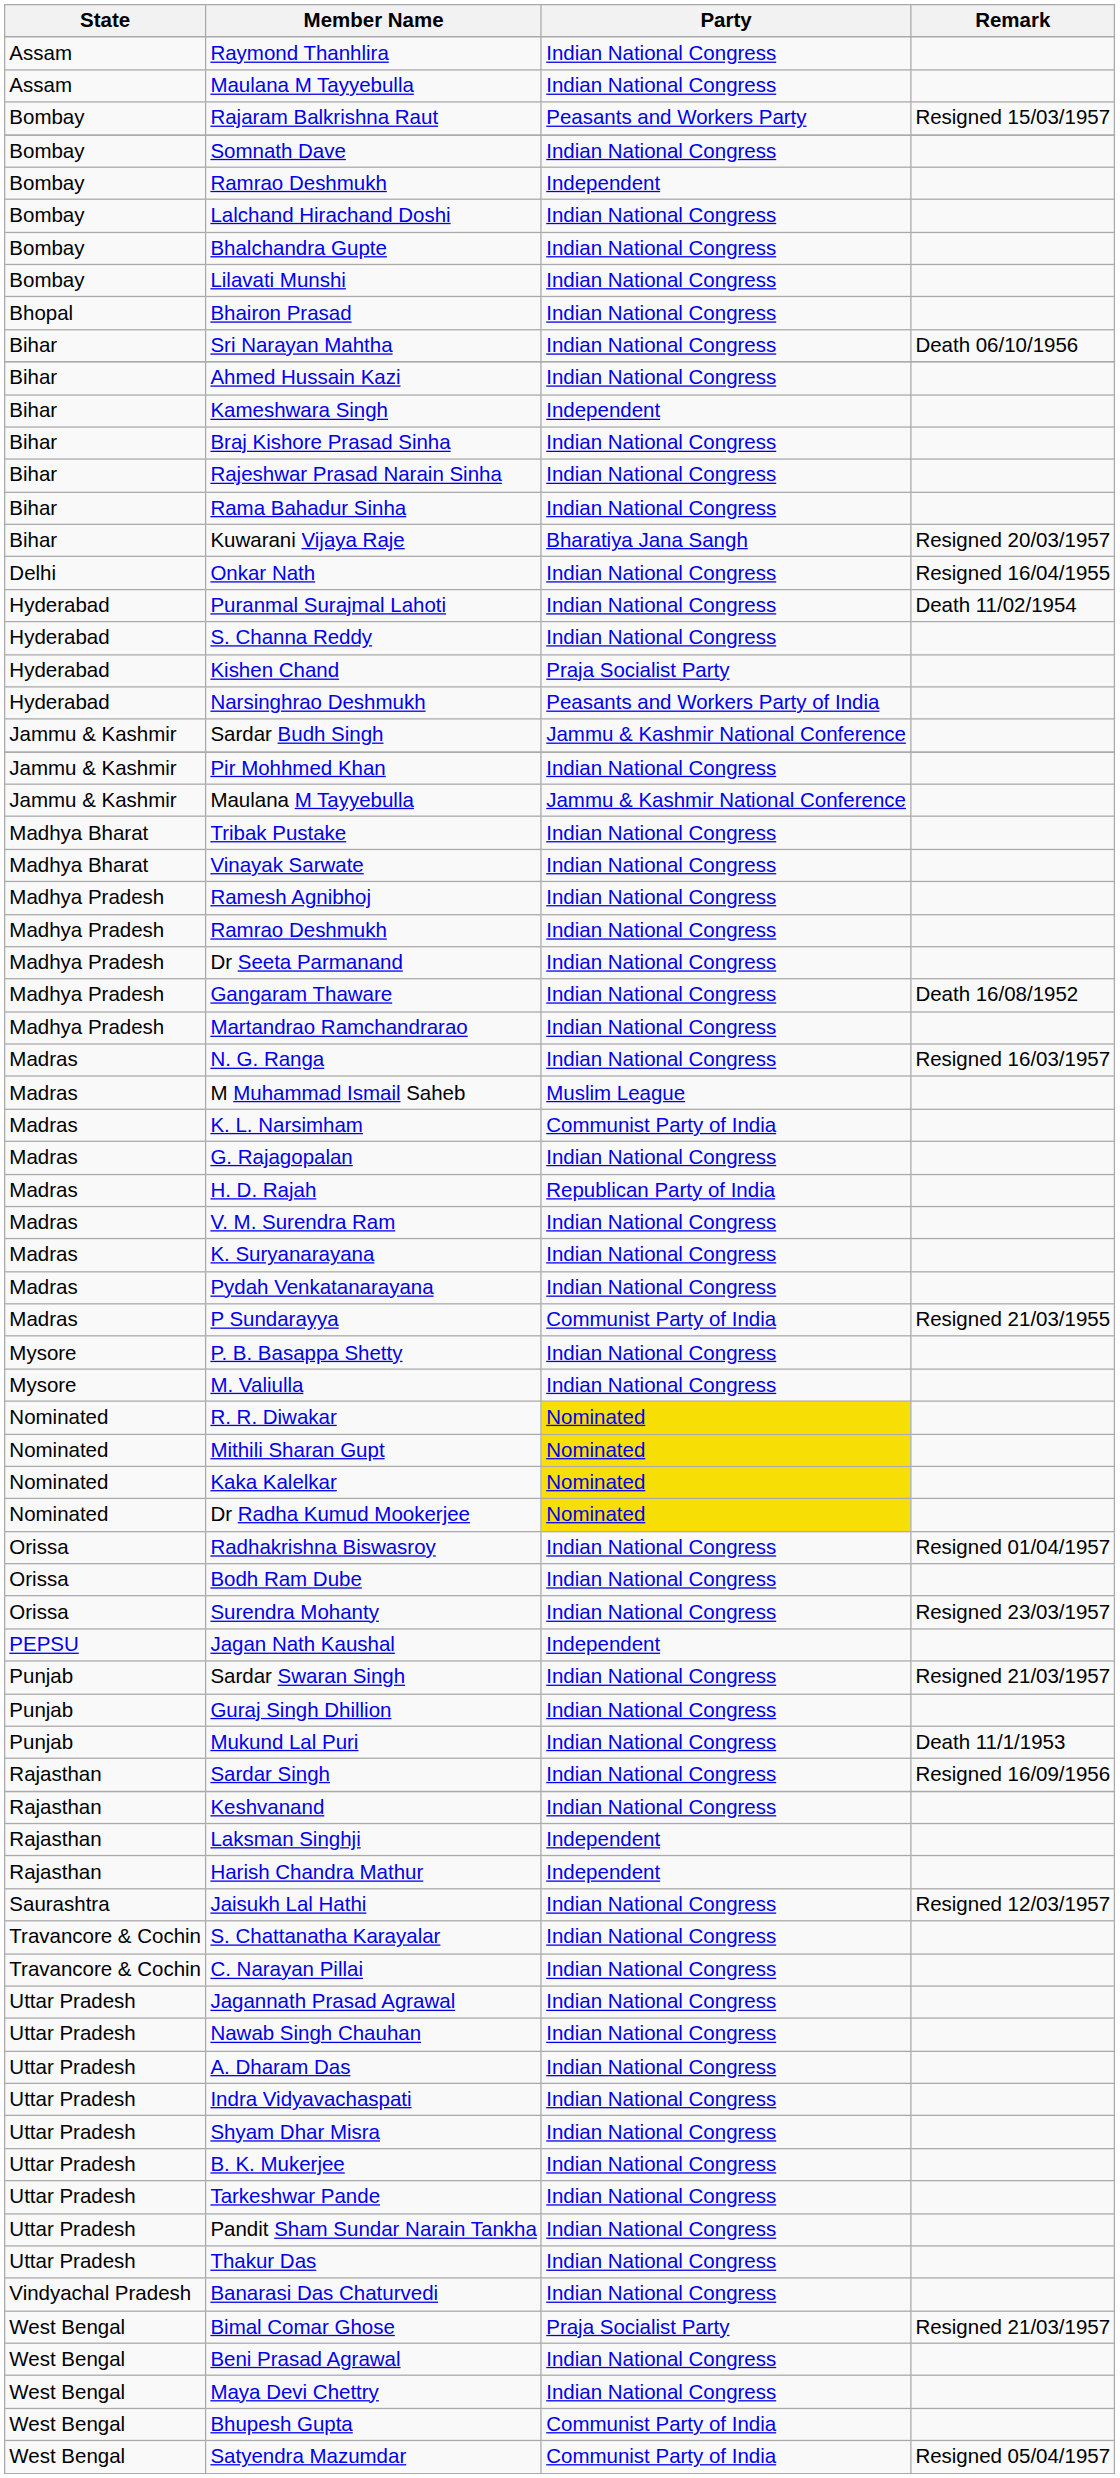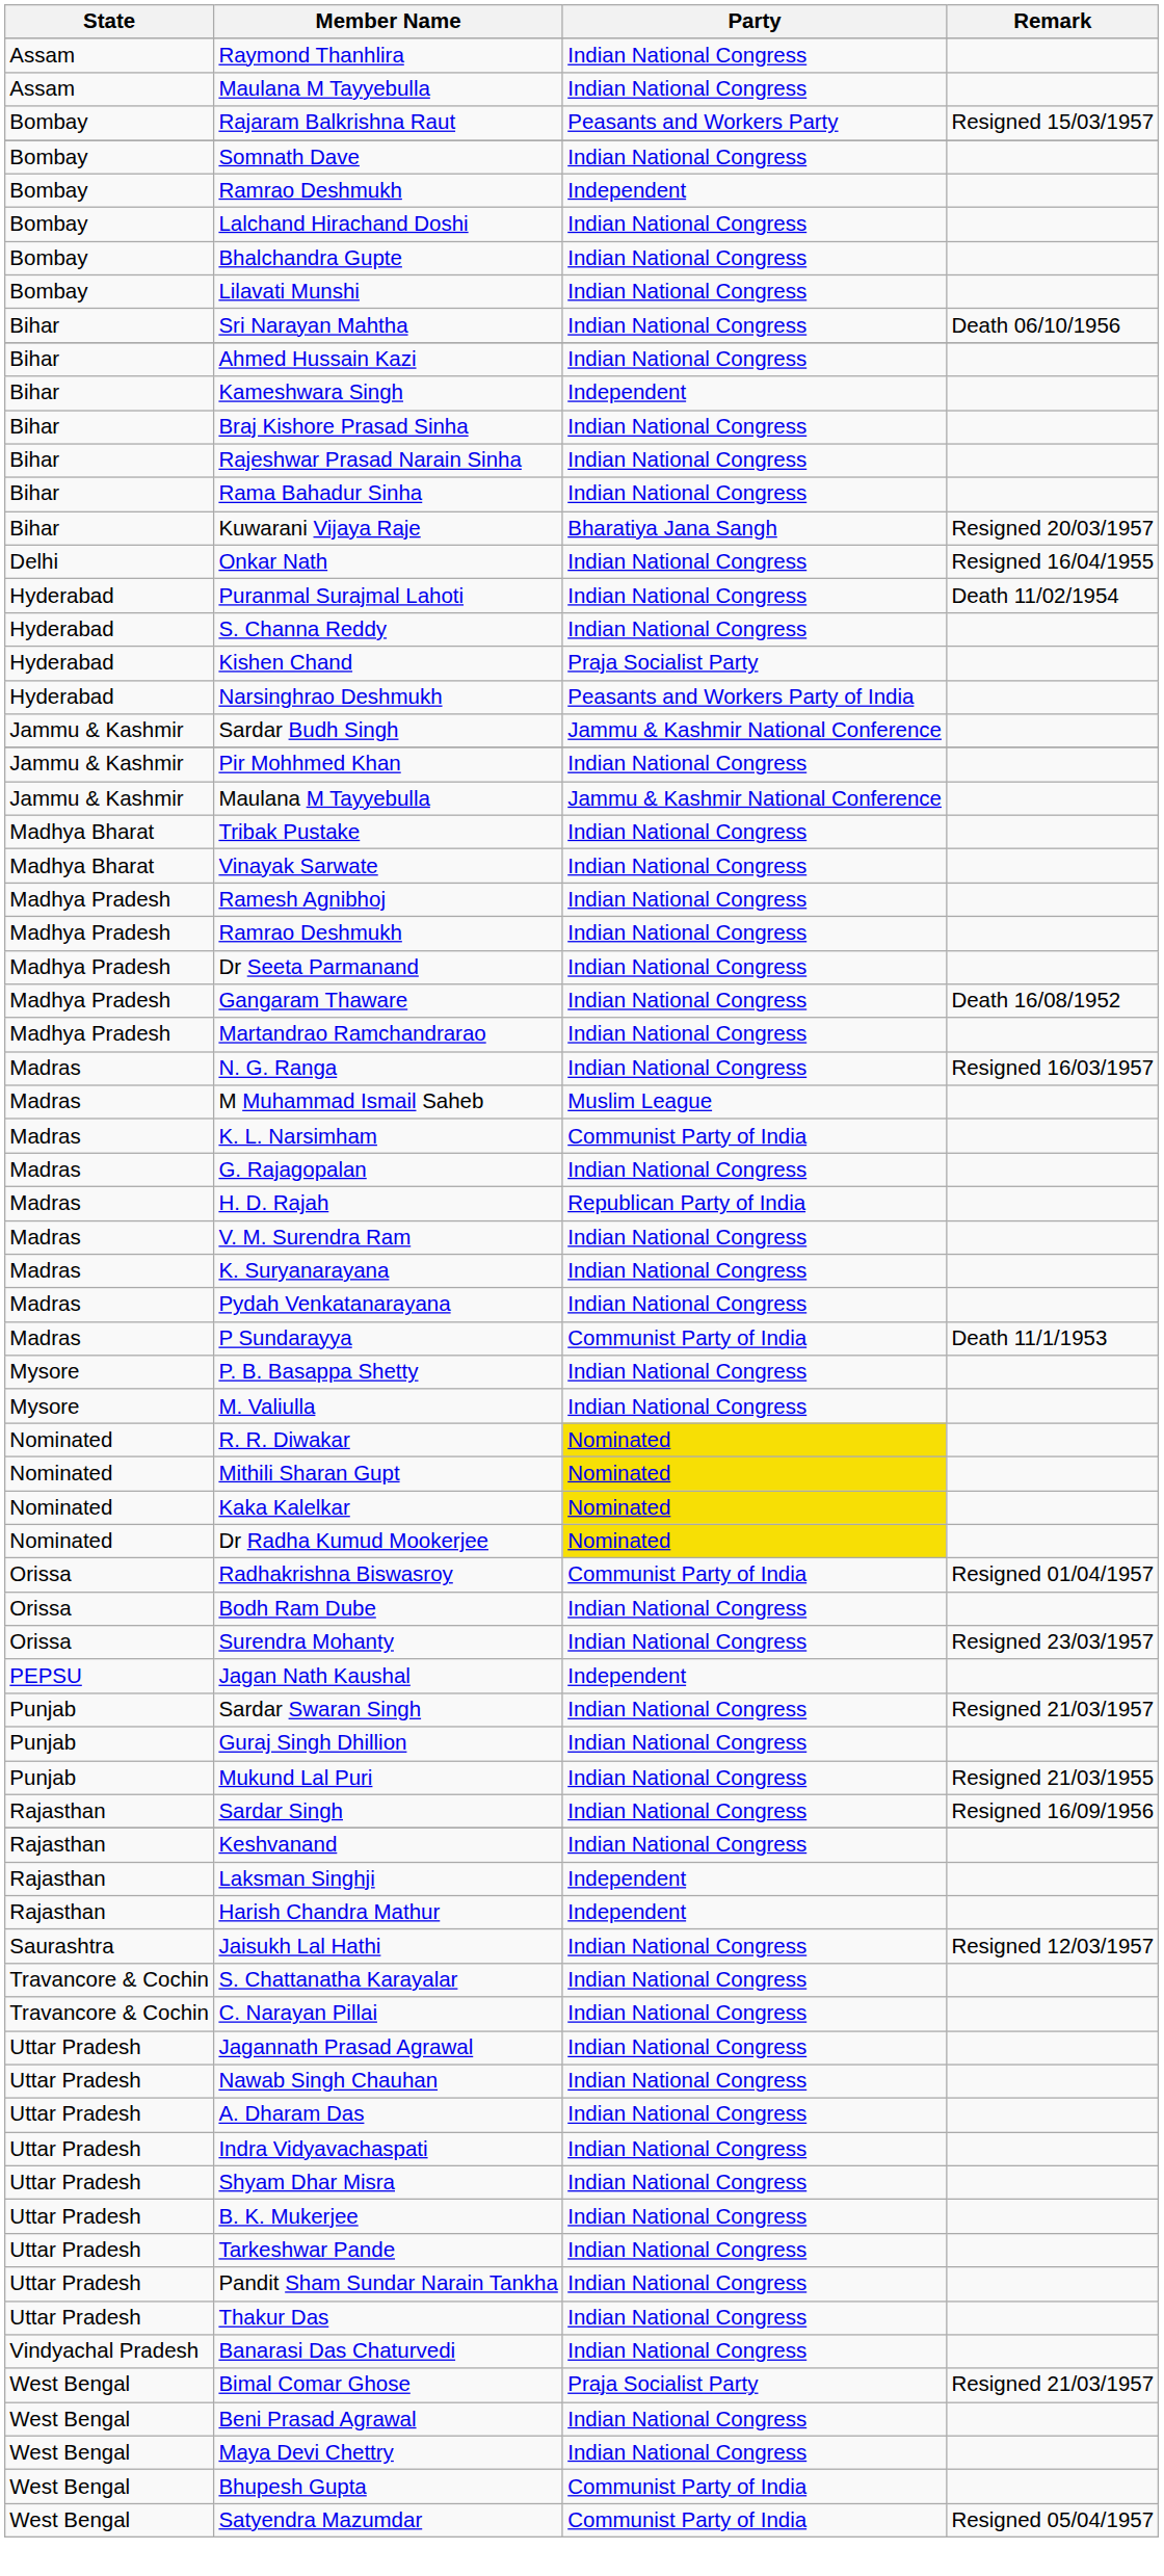- row: Bhopal | Bhairon Prasad | Indian National Congress
P Sundarayya | Remark: Resigned 21/03/1955 -> Death 11/1/1953
Radhakrishna Biswasroy | Party: Indian National Congress -> Communist Party of India
Mukund Lal Puri | Remark: Death 11/1/1953 -> Resigned 21/03/1955
